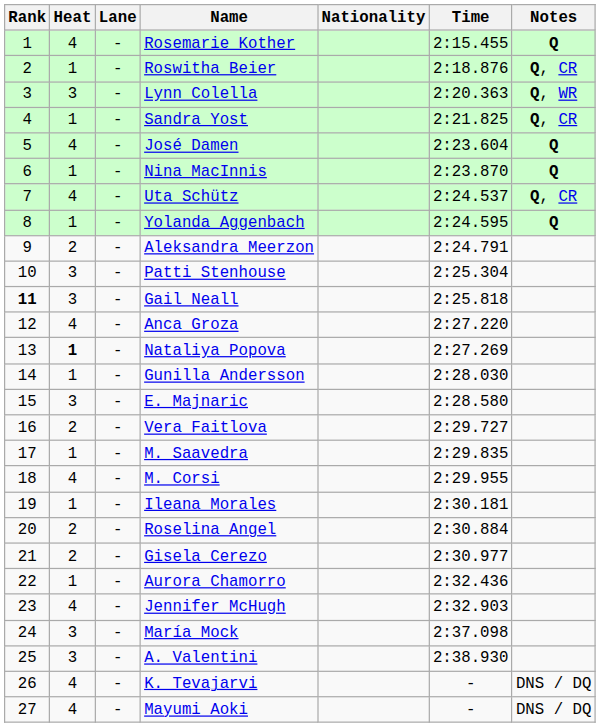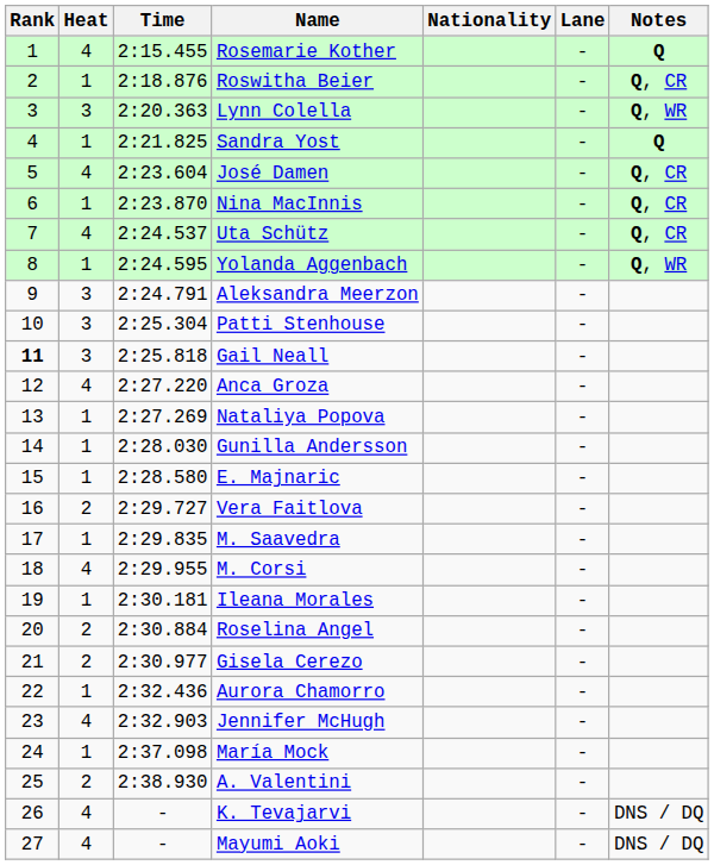columns swapped: Lane <-> Time
Sandra Yost | Notes: Q, CR -> Q
José Damen | Notes: Q -> Q, CR
Nina MacInnis | Notes: Q -> Q, CR
Yolanda Aggenbach | Notes: Q -> Q, WR
Aleksandra Meerzon | Heat: 2 -> 3
Nataliya Popova | Heat: bold -> normal
E. Majnaric | Heat: 3 -> 1
María Mock | Heat: 3 -> 1
A. Valentini | Heat: 3 -> 2
